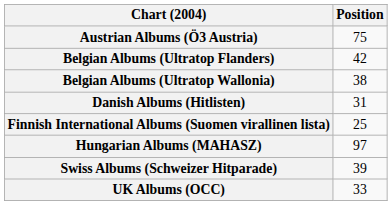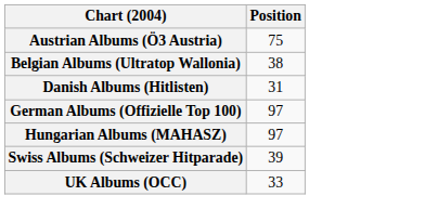- row: Belgian Albums (Ultratop Flanders) | 42
- row: Finnish International Albums (Suomen virallinen lista) | 25
+ row: German Albums (Offizielle Top 100) | 97
